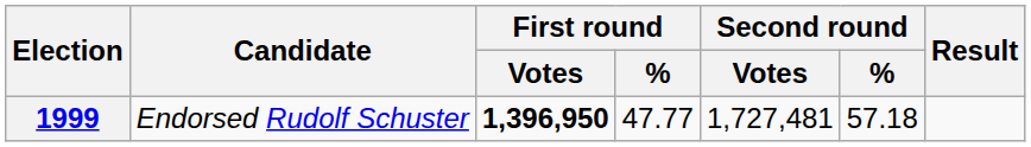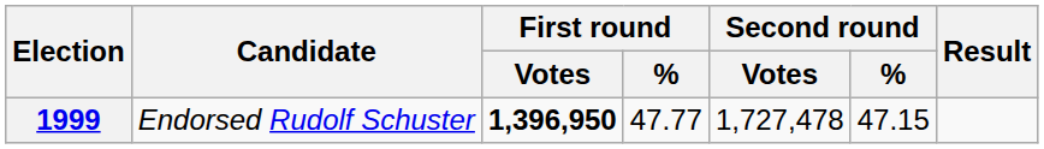1999 | Second round / Votes: 1,727,481 -> 1,727,478
1999 | Second round / %: 57.18 -> 47.15
